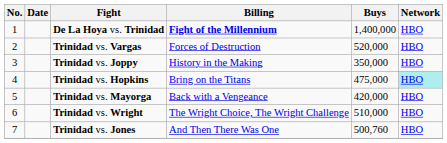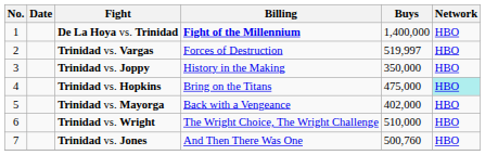Trinidad vs. Vargas | Buys: 520,000 -> 519,997
Trinidad vs. Mayorga | Buys: 420,000 -> 402,000
